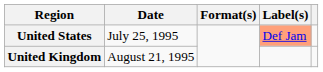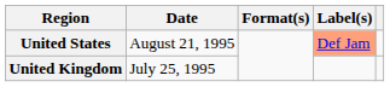United States | Date: July 25, 1995 -> August 21, 1995
United Kingdom | Date: August 21, 1995 -> July 25, 1995
